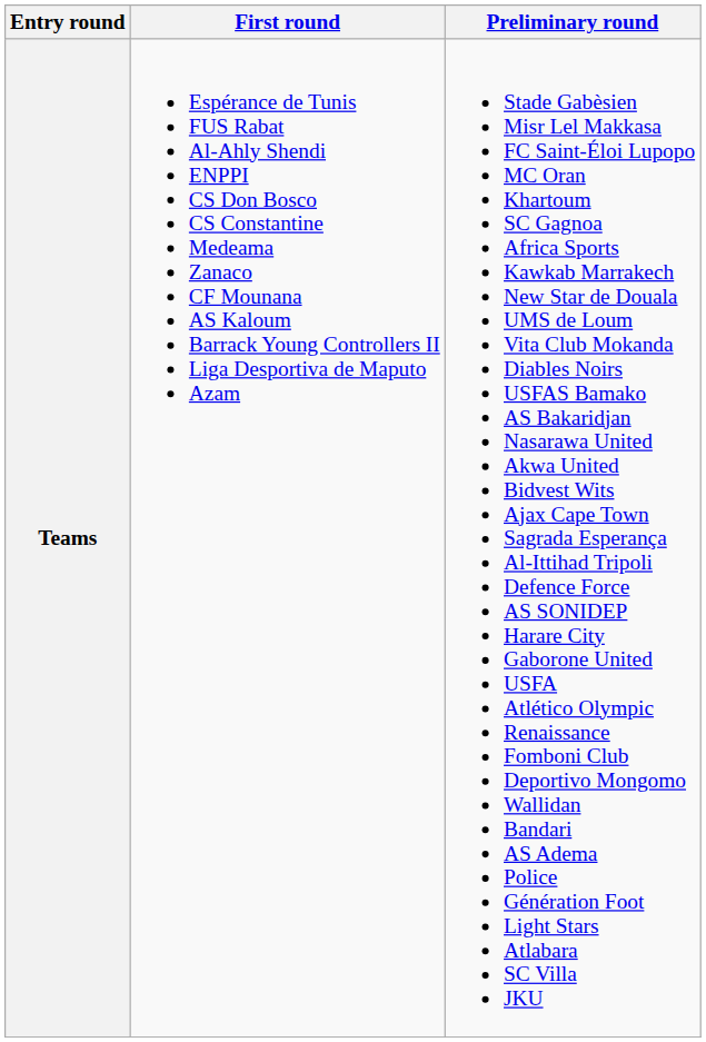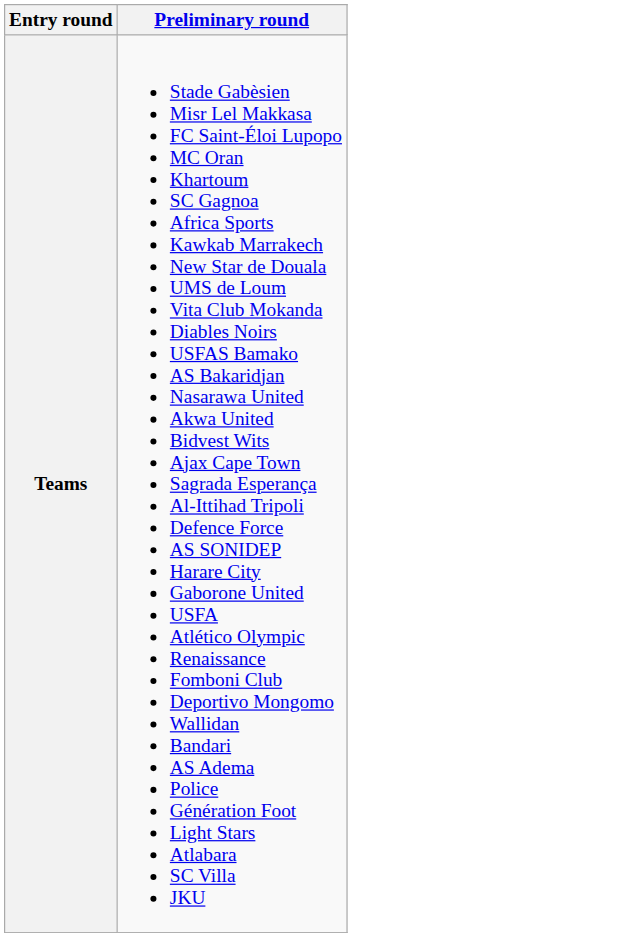- column: First round | Espérance de Tunis FUS Rabat Al-Ahly Shendi ENPPI CS Don Bosco CS Constantine Medeama Zanaco CF Mounana AS Kaloum Barrack Young Controllers II Liga Desportiva de Maputo Azam
